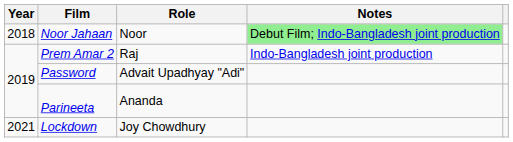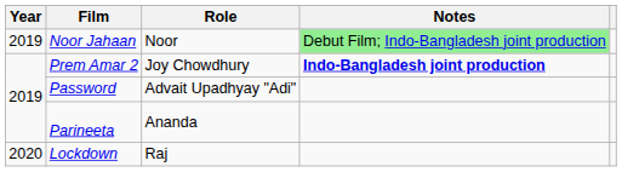Noor Jahaan | Year: 2018 -> 2019
Prem Amar 2 | Role: Raj -> Joy Chowdhury
Prem Amar 2 | Notes: normal -> bold
Lockdown | Year: 2021 -> 2020
Lockdown | Role: Joy Chowdhury -> Raj
